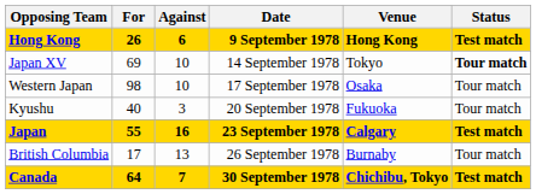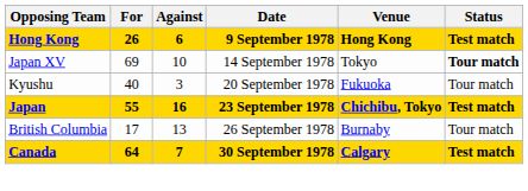- row: Western Japan | 98 | 10 | 17 September 1978 | Osaka | Tour match
Japan | Venue: Calgary -> Chichibu, Tokyo
Canada | Venue: Chichibu, Tokyo -> Calgary
